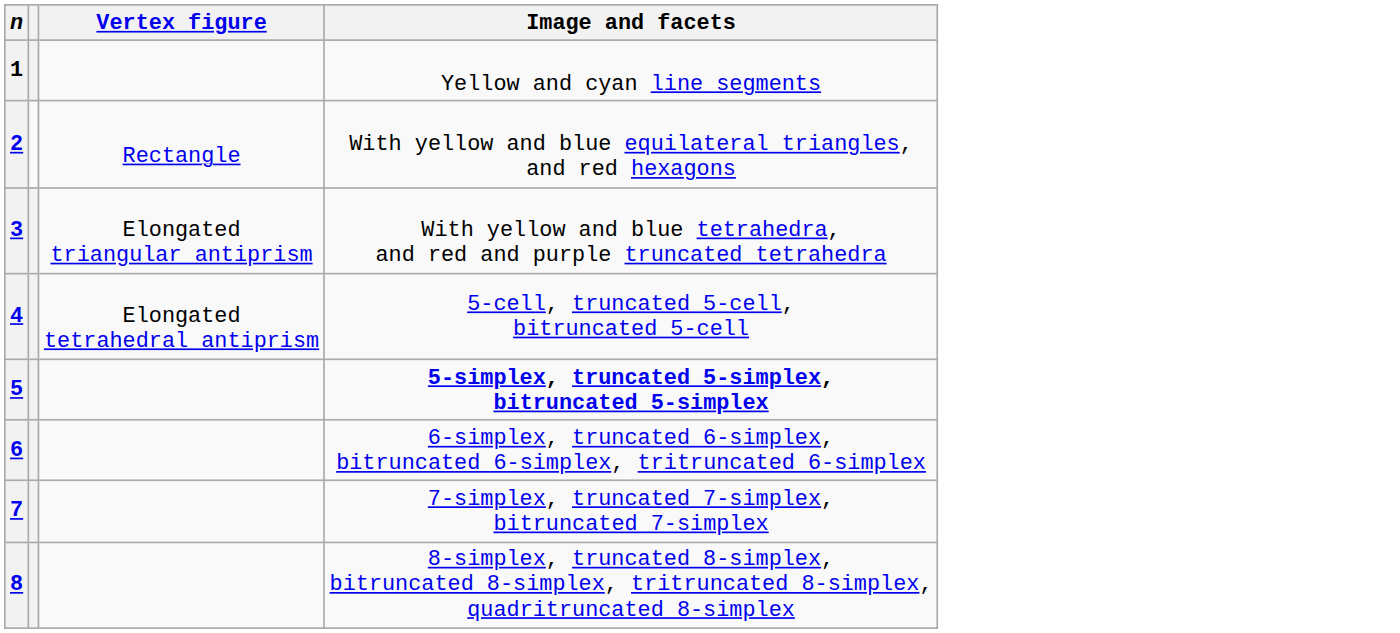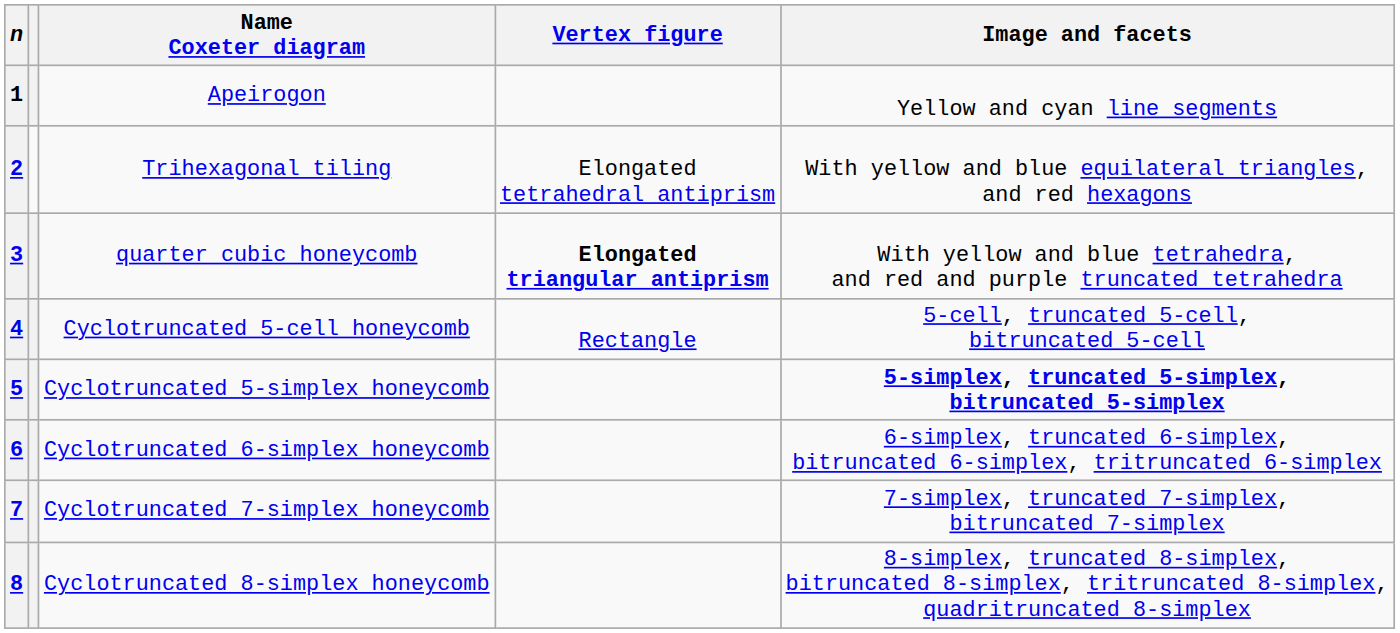+ column: Name Coxeter diagram | Apeirogon | Trihexagonal tiling | quarter cubic honeycomb | Cyclotruncated 5-cell honeycomb | Cyclotruncated 5-simplex honeycomb | Cyclotruncated 6-simplex honeycomb | Cyclotruncated 7-simplex honeycomb | Cyclotruncated 8-simplex honeycomb
2 | Vertex figure: Rectangle -> Elongated tetrahedral antiprism
3 | Vertex figure: normal -> bold
4 | Vertex figure: Elongated tetrahedral antiprism -> Rectangle
